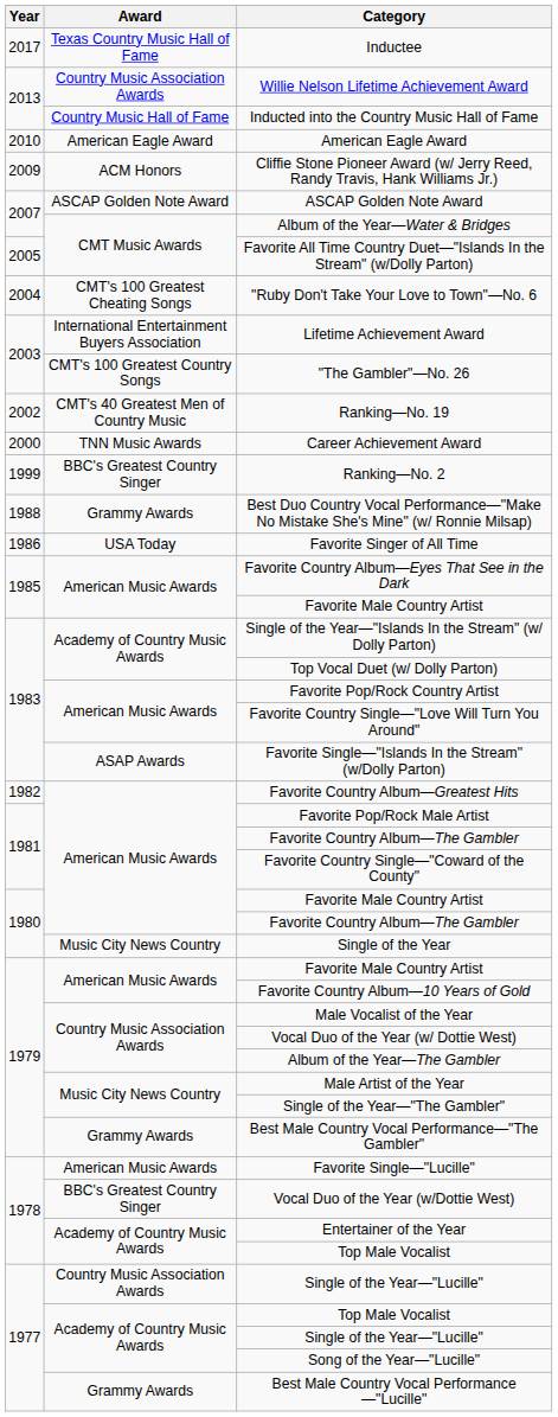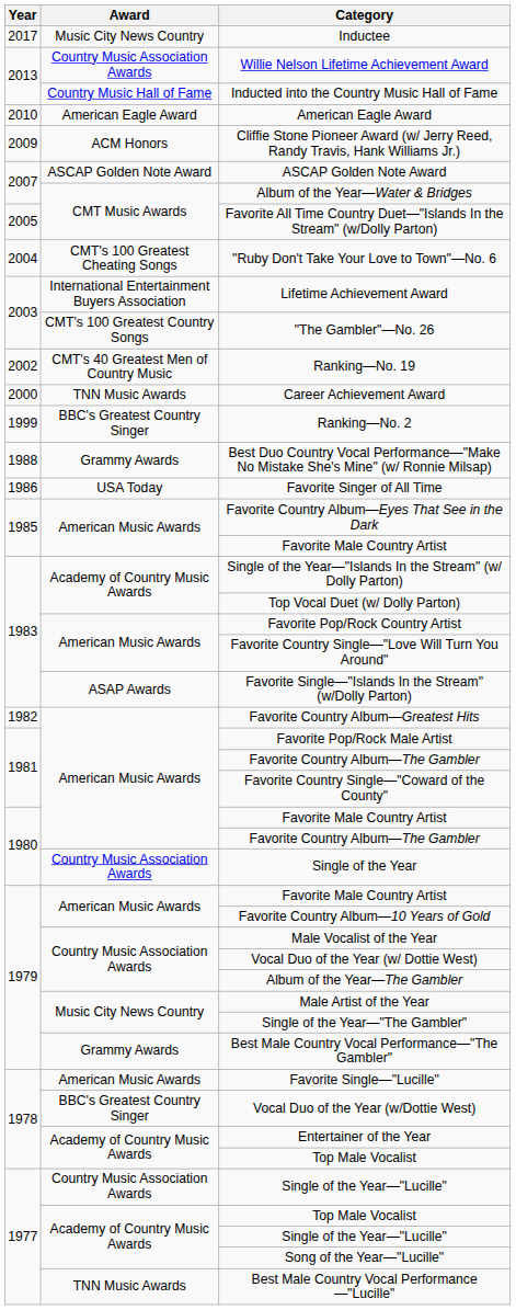Inductee | Award: Texas Country Music Hall of Fame -> Music City News Country
Single of the Year | Award: Music City News Country -> Country Music Association Awards
Best Male Country Vocal Performance—"Lucille" | Award: Grammy Awards -> TNN Music Awards
